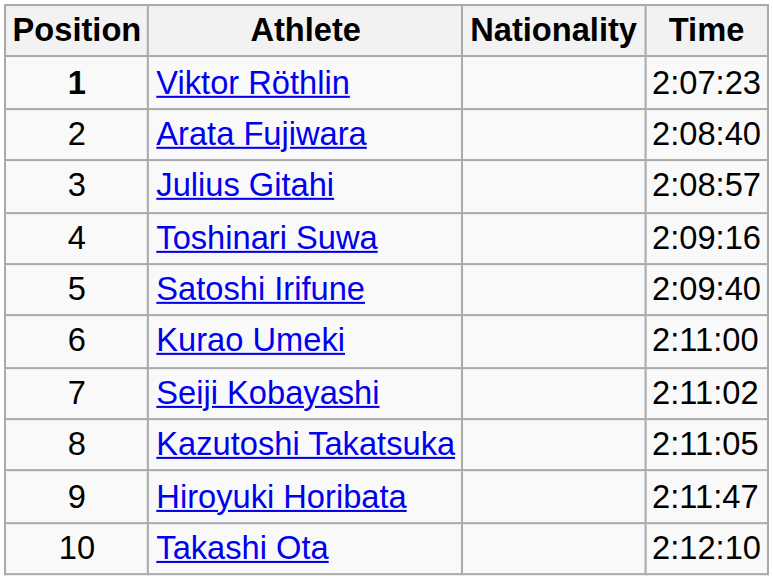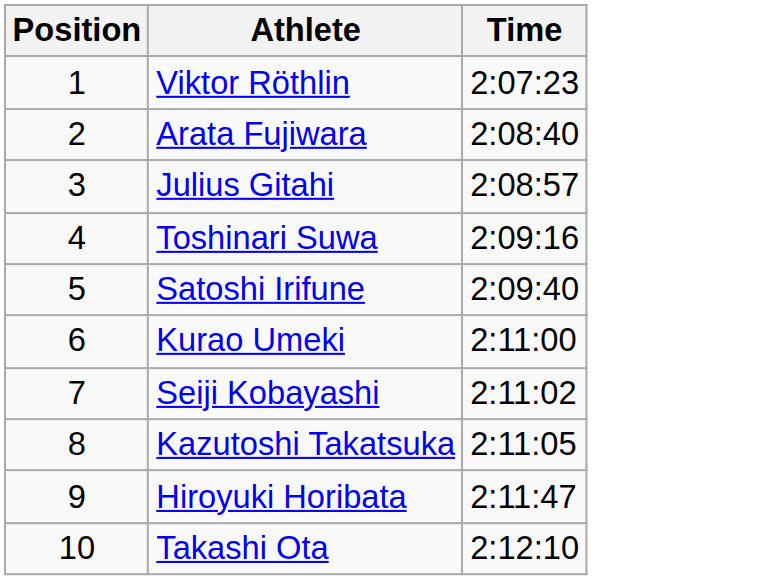- column: Nationality
Viktor Röthlin | Position: bold -> normal
